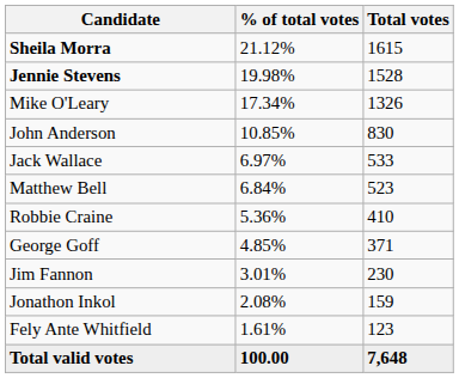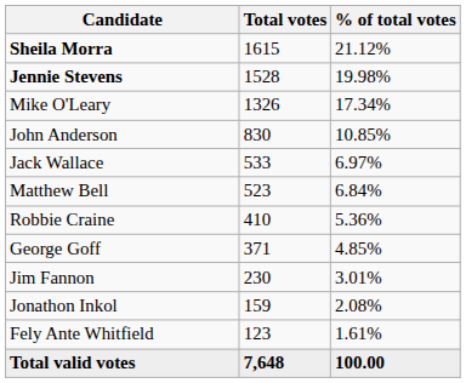columns swapped: Total votes <-> % of total votes
